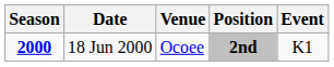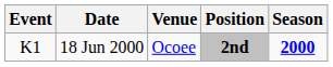columns swapped: Season <-> Event
